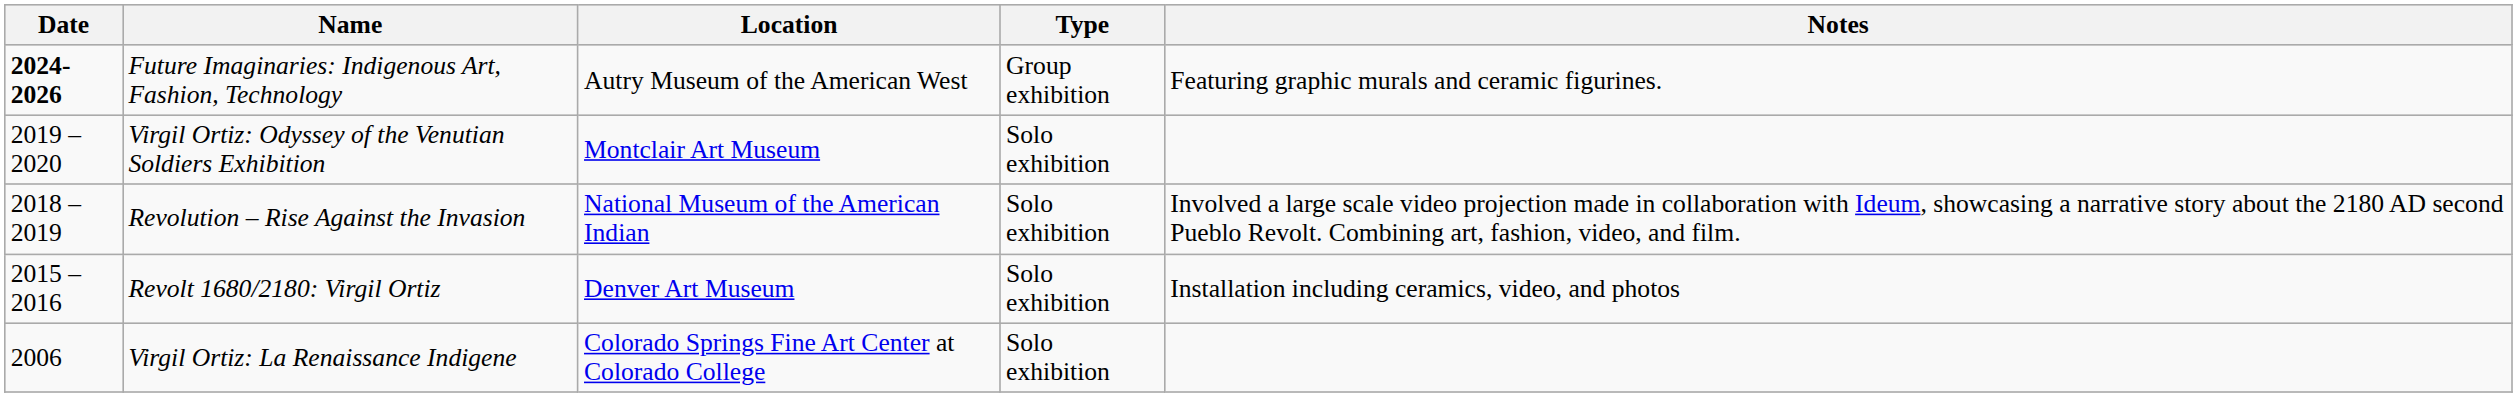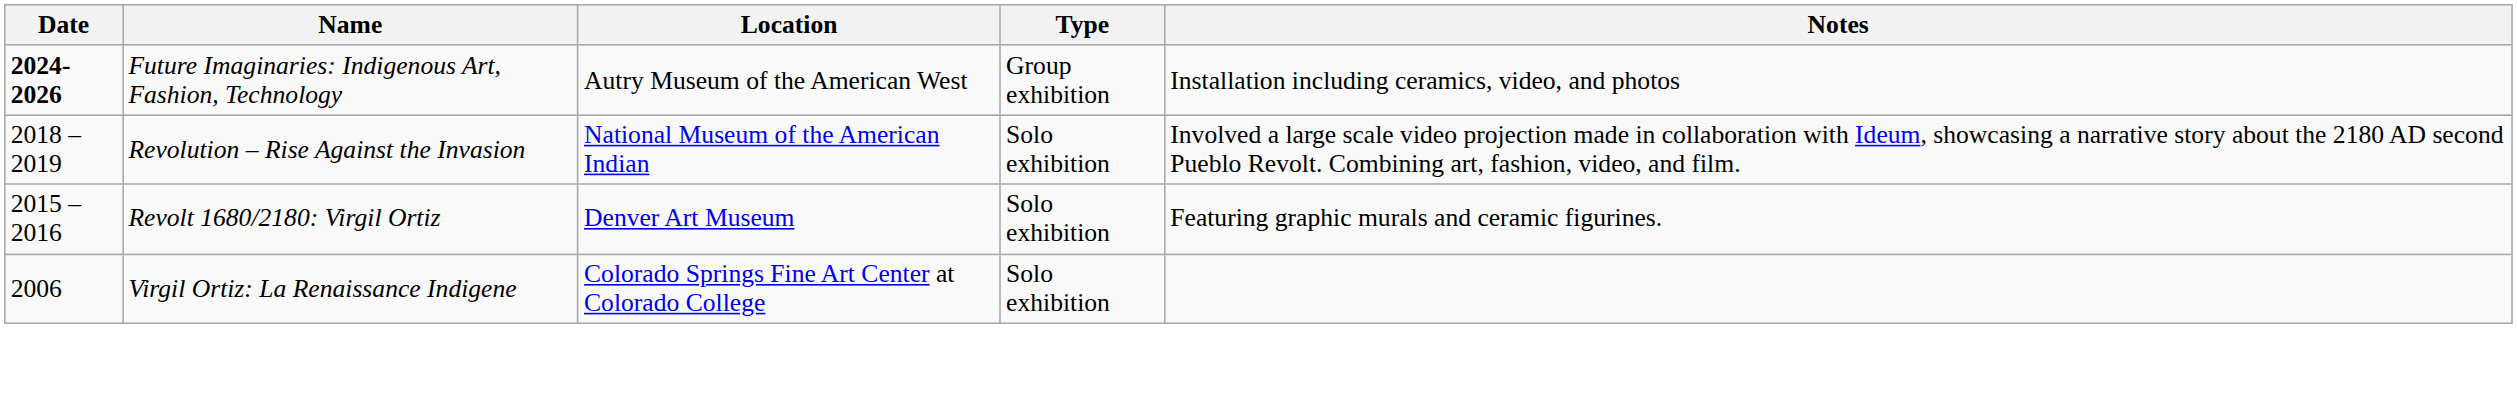Future Imaginaries: Indigenous Art, Fashion, Technology | Notes: Featuring graphic murals and ceramic figurines. -> Installation including ceramics, video, and photos
- row: 2019 – 2020 | Virgil Ortiz: Odyssey of the Venutian Soldiers Exhibition | Montclair Art Museum | Solo exhibition
Revolt 1680/2180: Virgil Ortiz | Notes: Installation including ceramics, video, and photos -> Featuring graphic murals and ceramic figurines.
